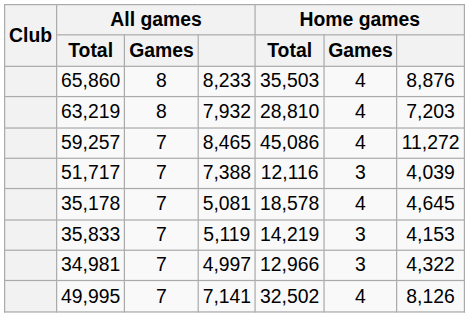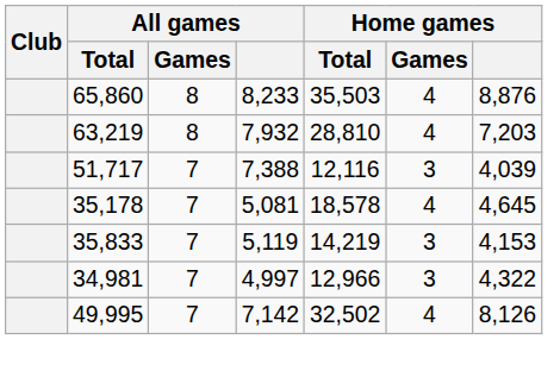- row: 59,257 | 7 | 8,465 | 45,086 | 4 | 11,272
49,995 | All games: 7,141 -> 7,142
